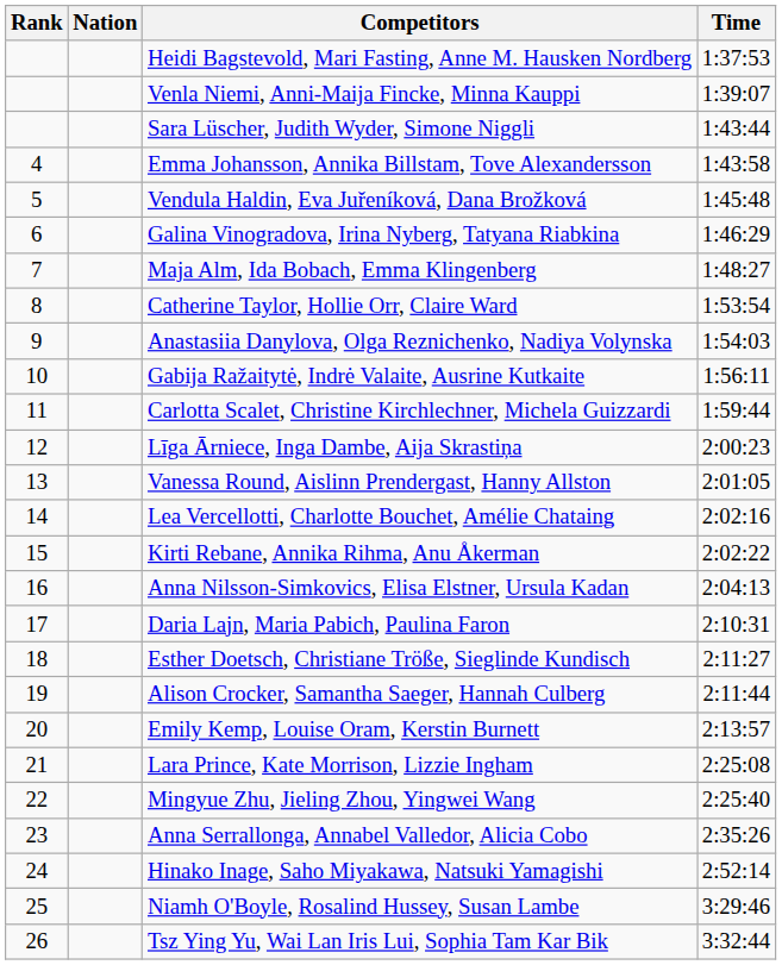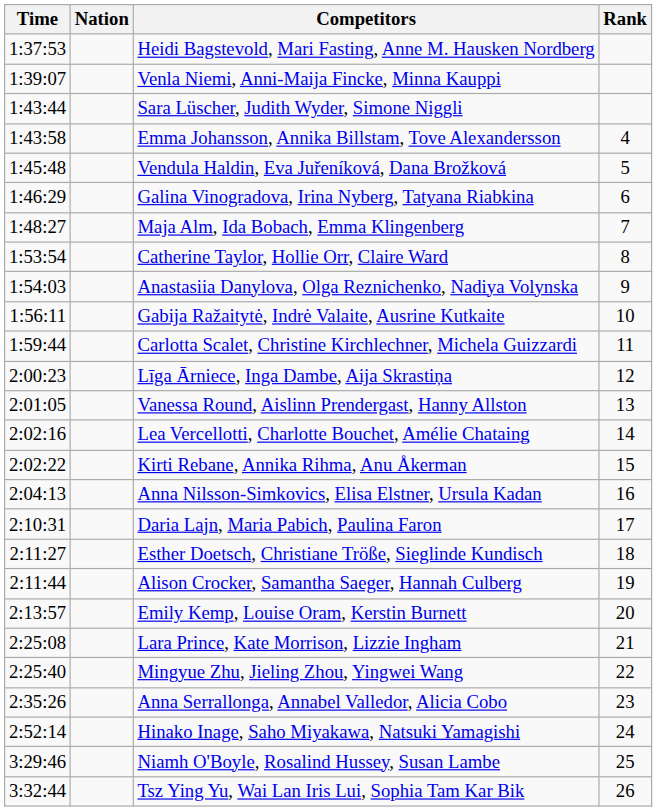columns swapped: Rank <-> Time
